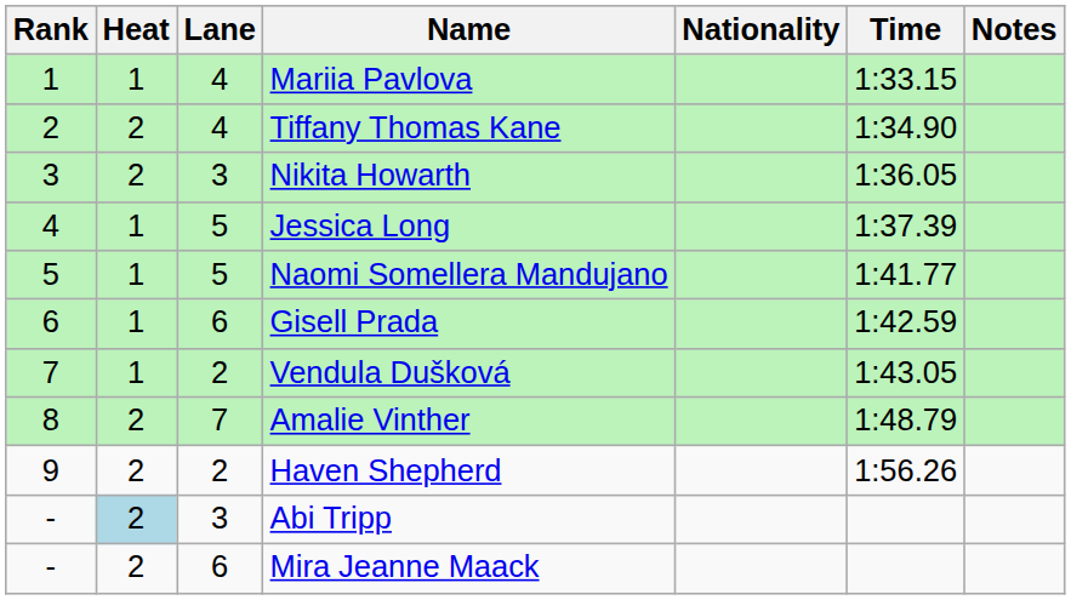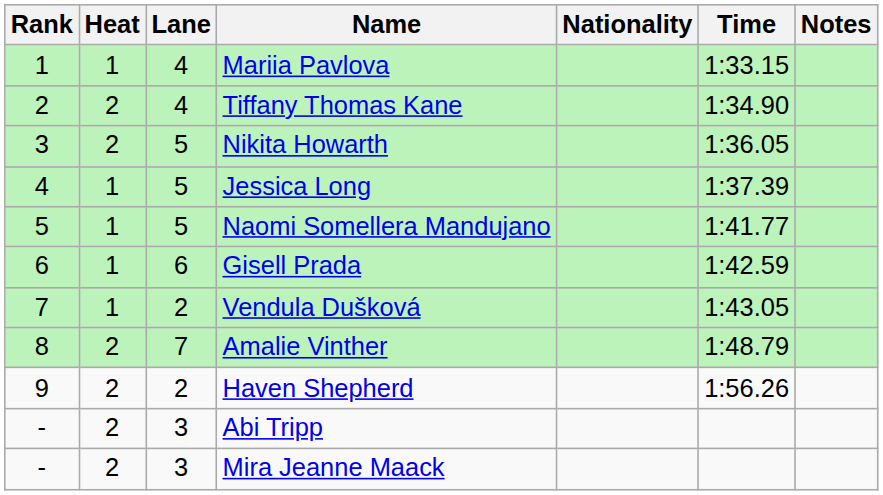Nikita Howarth | Lane: 3 -> 5
Abi Tripp | Heat: lightblue background -> no background
Mira Jeanne Maack | Lane: 6 -> 3
